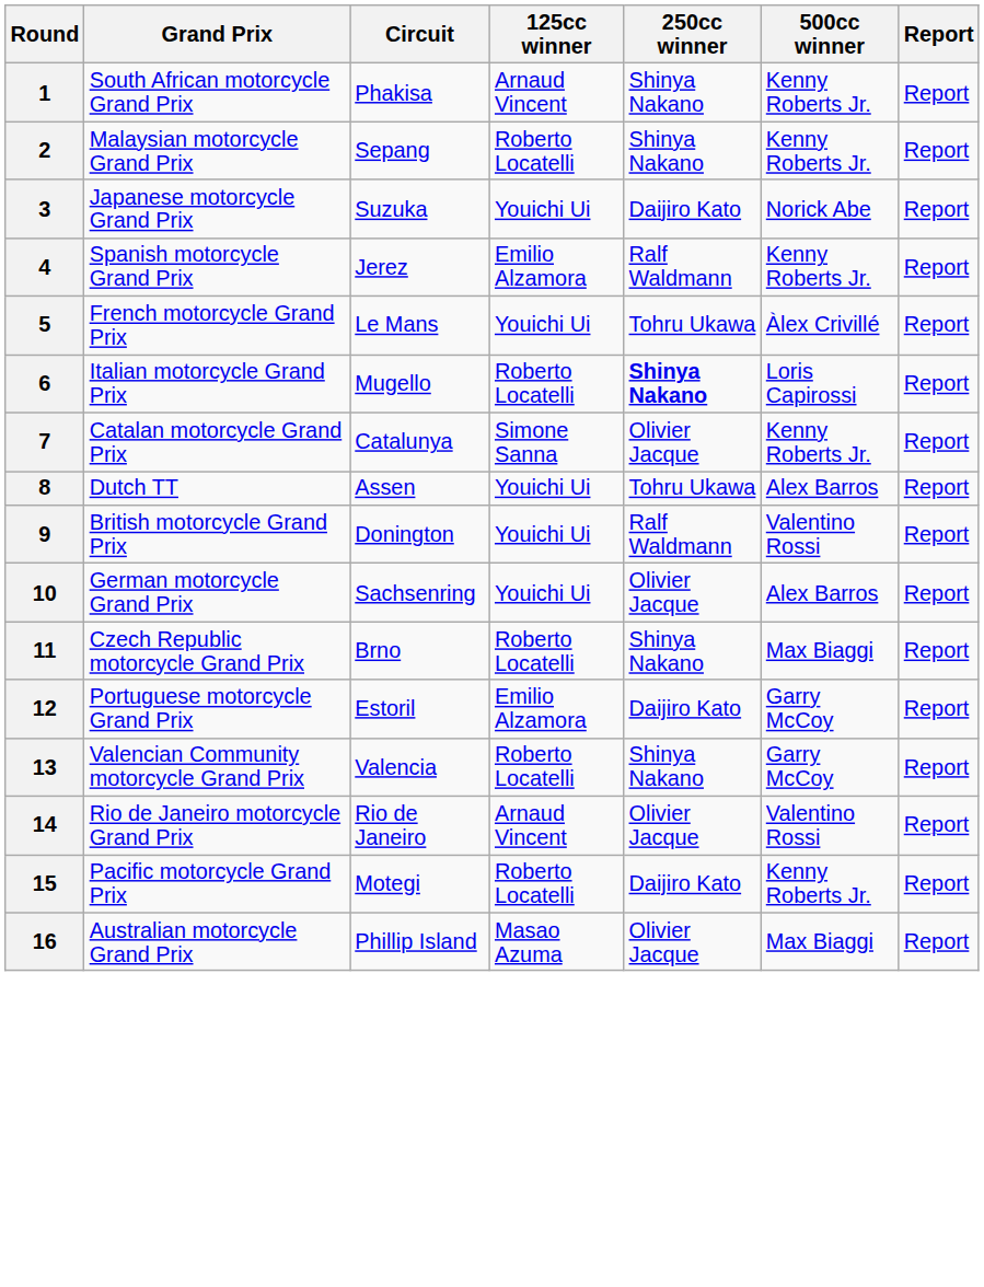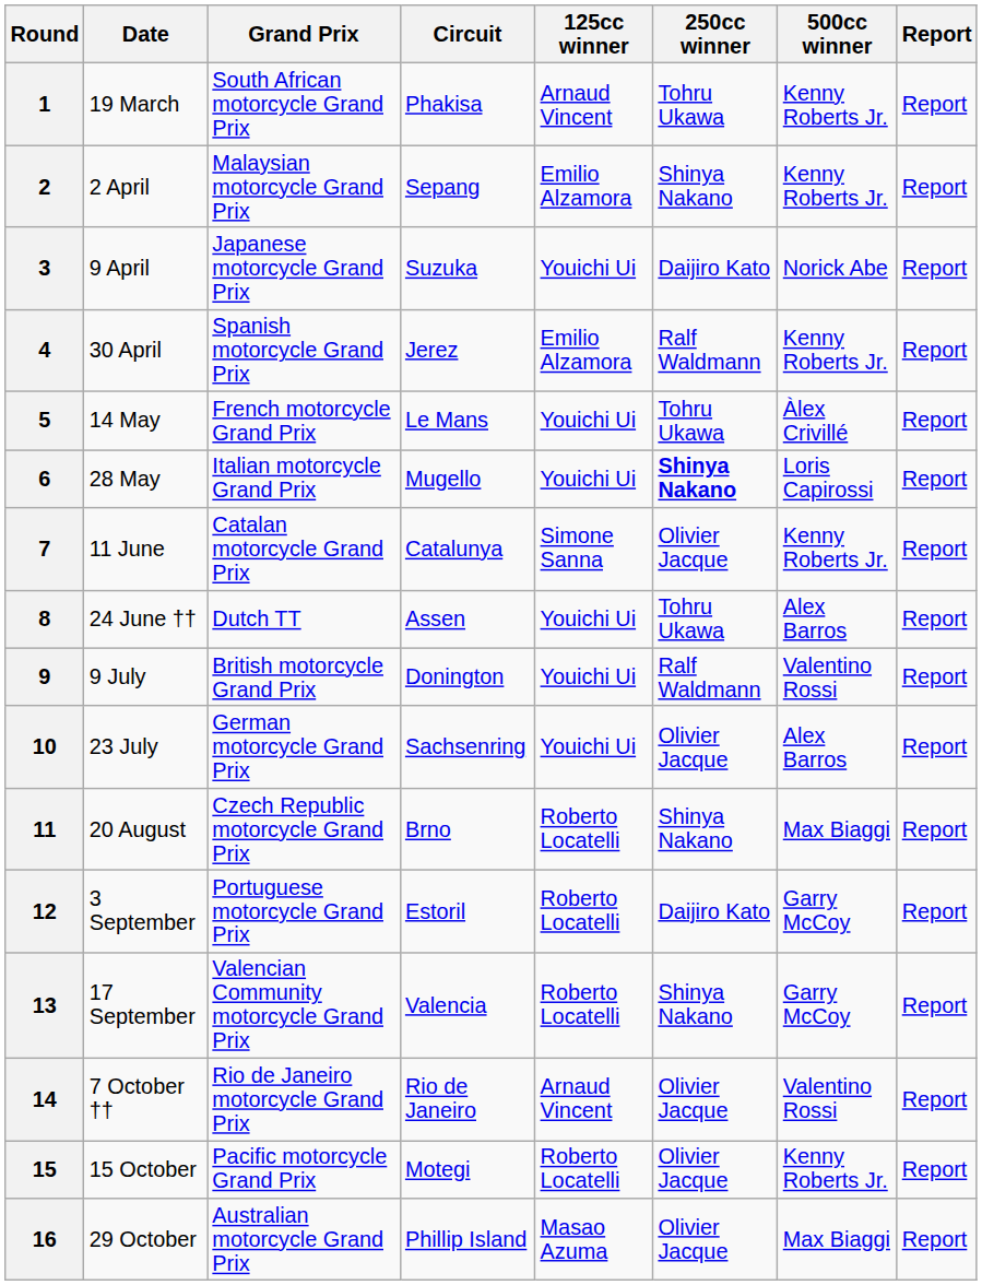+ column: Date | 19 March | 2 April | 9 April | 30 April | 14 May | 28 May | 11 June | 24 June †† | 9 July | 23 July | 20 August | 3 September | 17 September | 7 October †† | 15 October | 29 October
1 | 250cc winner: Shinya Nakano -> Tohru Ukawa
2 | 125cc winner: Roberto Locatelli -> Emilio Alzamora
6 | 125cc winner: Roberto Locatelli -> Youichi Ui
12 | 125cc winner: Emilio Alzamora -> Roberto Locatelli
15 | 250cc winner: Daijiro Kato -> Olivier Jacque
